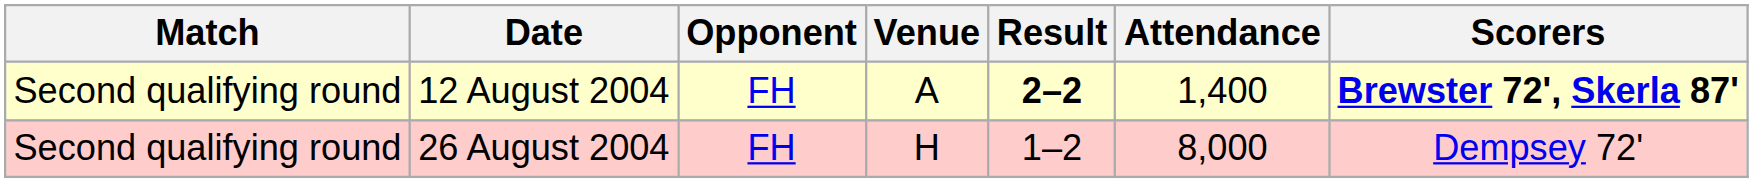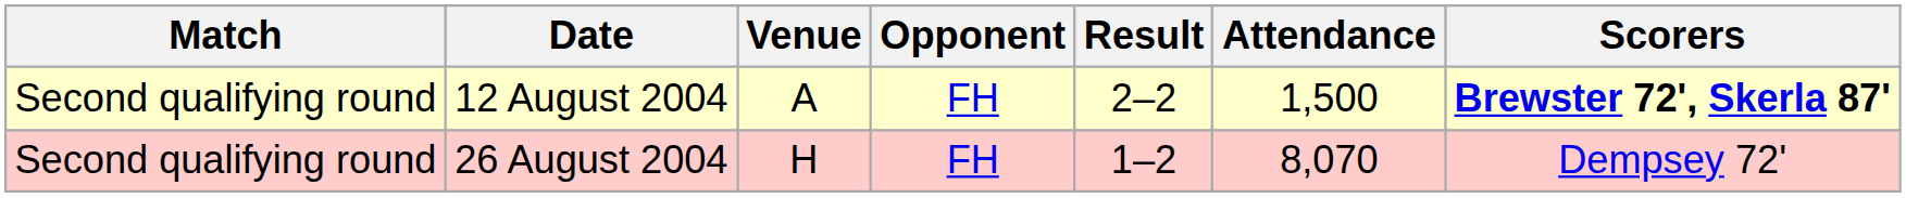columns swapped: Opponent <-> Venue
12 August 2004 | Result: bold -> normal
12 August 2004 | Attendance: 1,400 -> 1,500
26 August 2004 | Attendance: 8,000 -> 8,070
